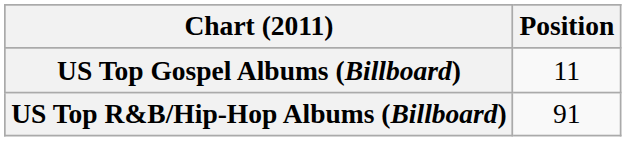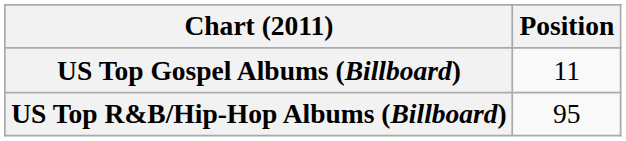US Top R&B/Hip-Hop Albums (Billboard) | Position: 91 -> 95
